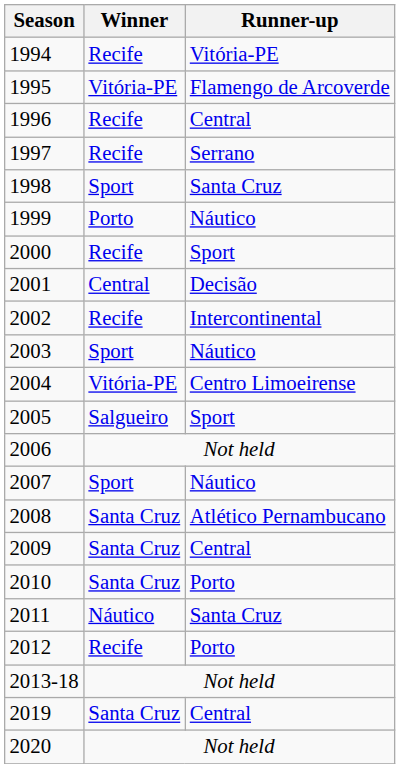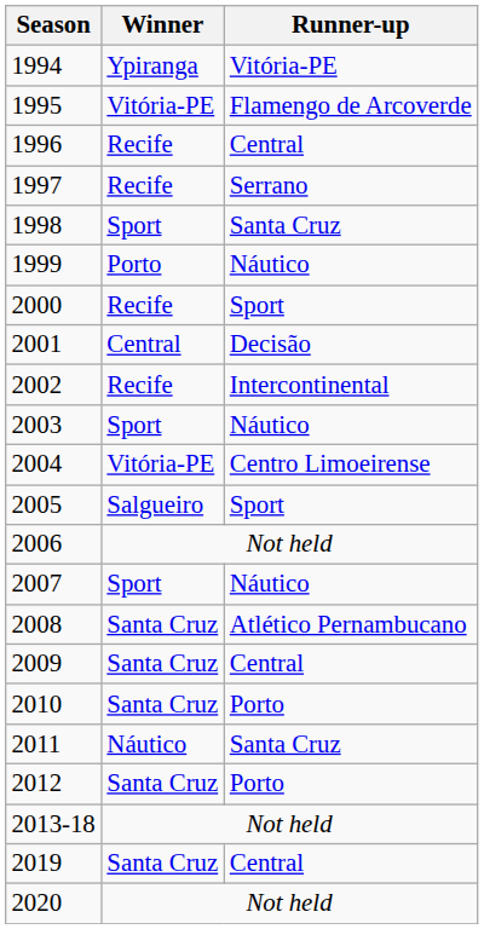1994 | Winner: Recife -> Ypiranga
2012 | Winner: Recife -> Santa Cruz
